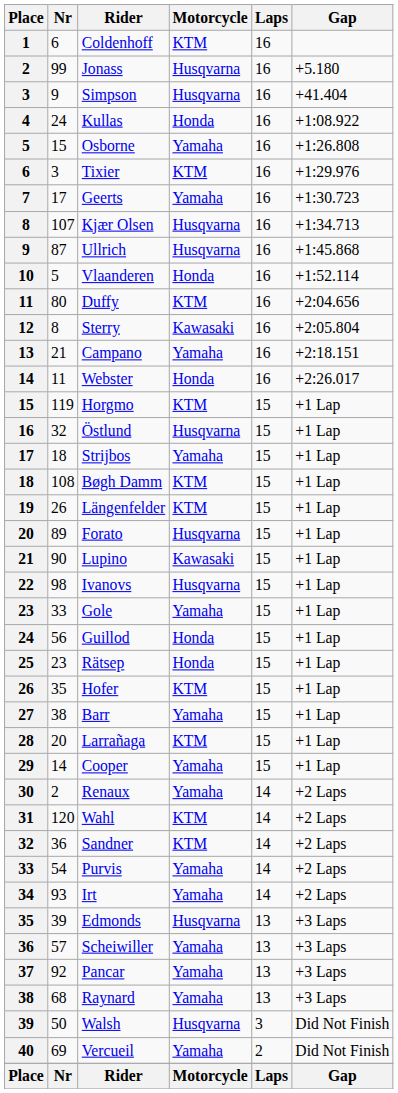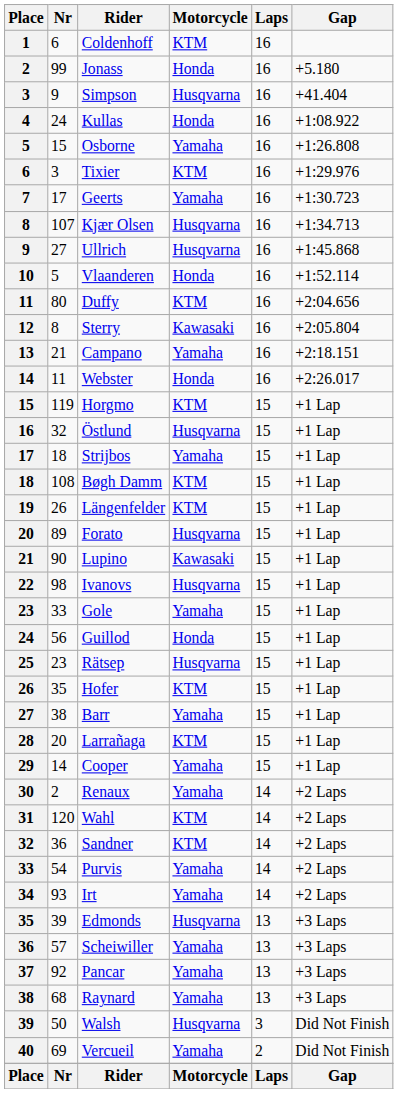Jonass | Motorcycle: Husqvarna -> Honda
Ullrich | Nr: 87 -> 27
Rätsep | Motorcycle: Honda -> Husqvarna
